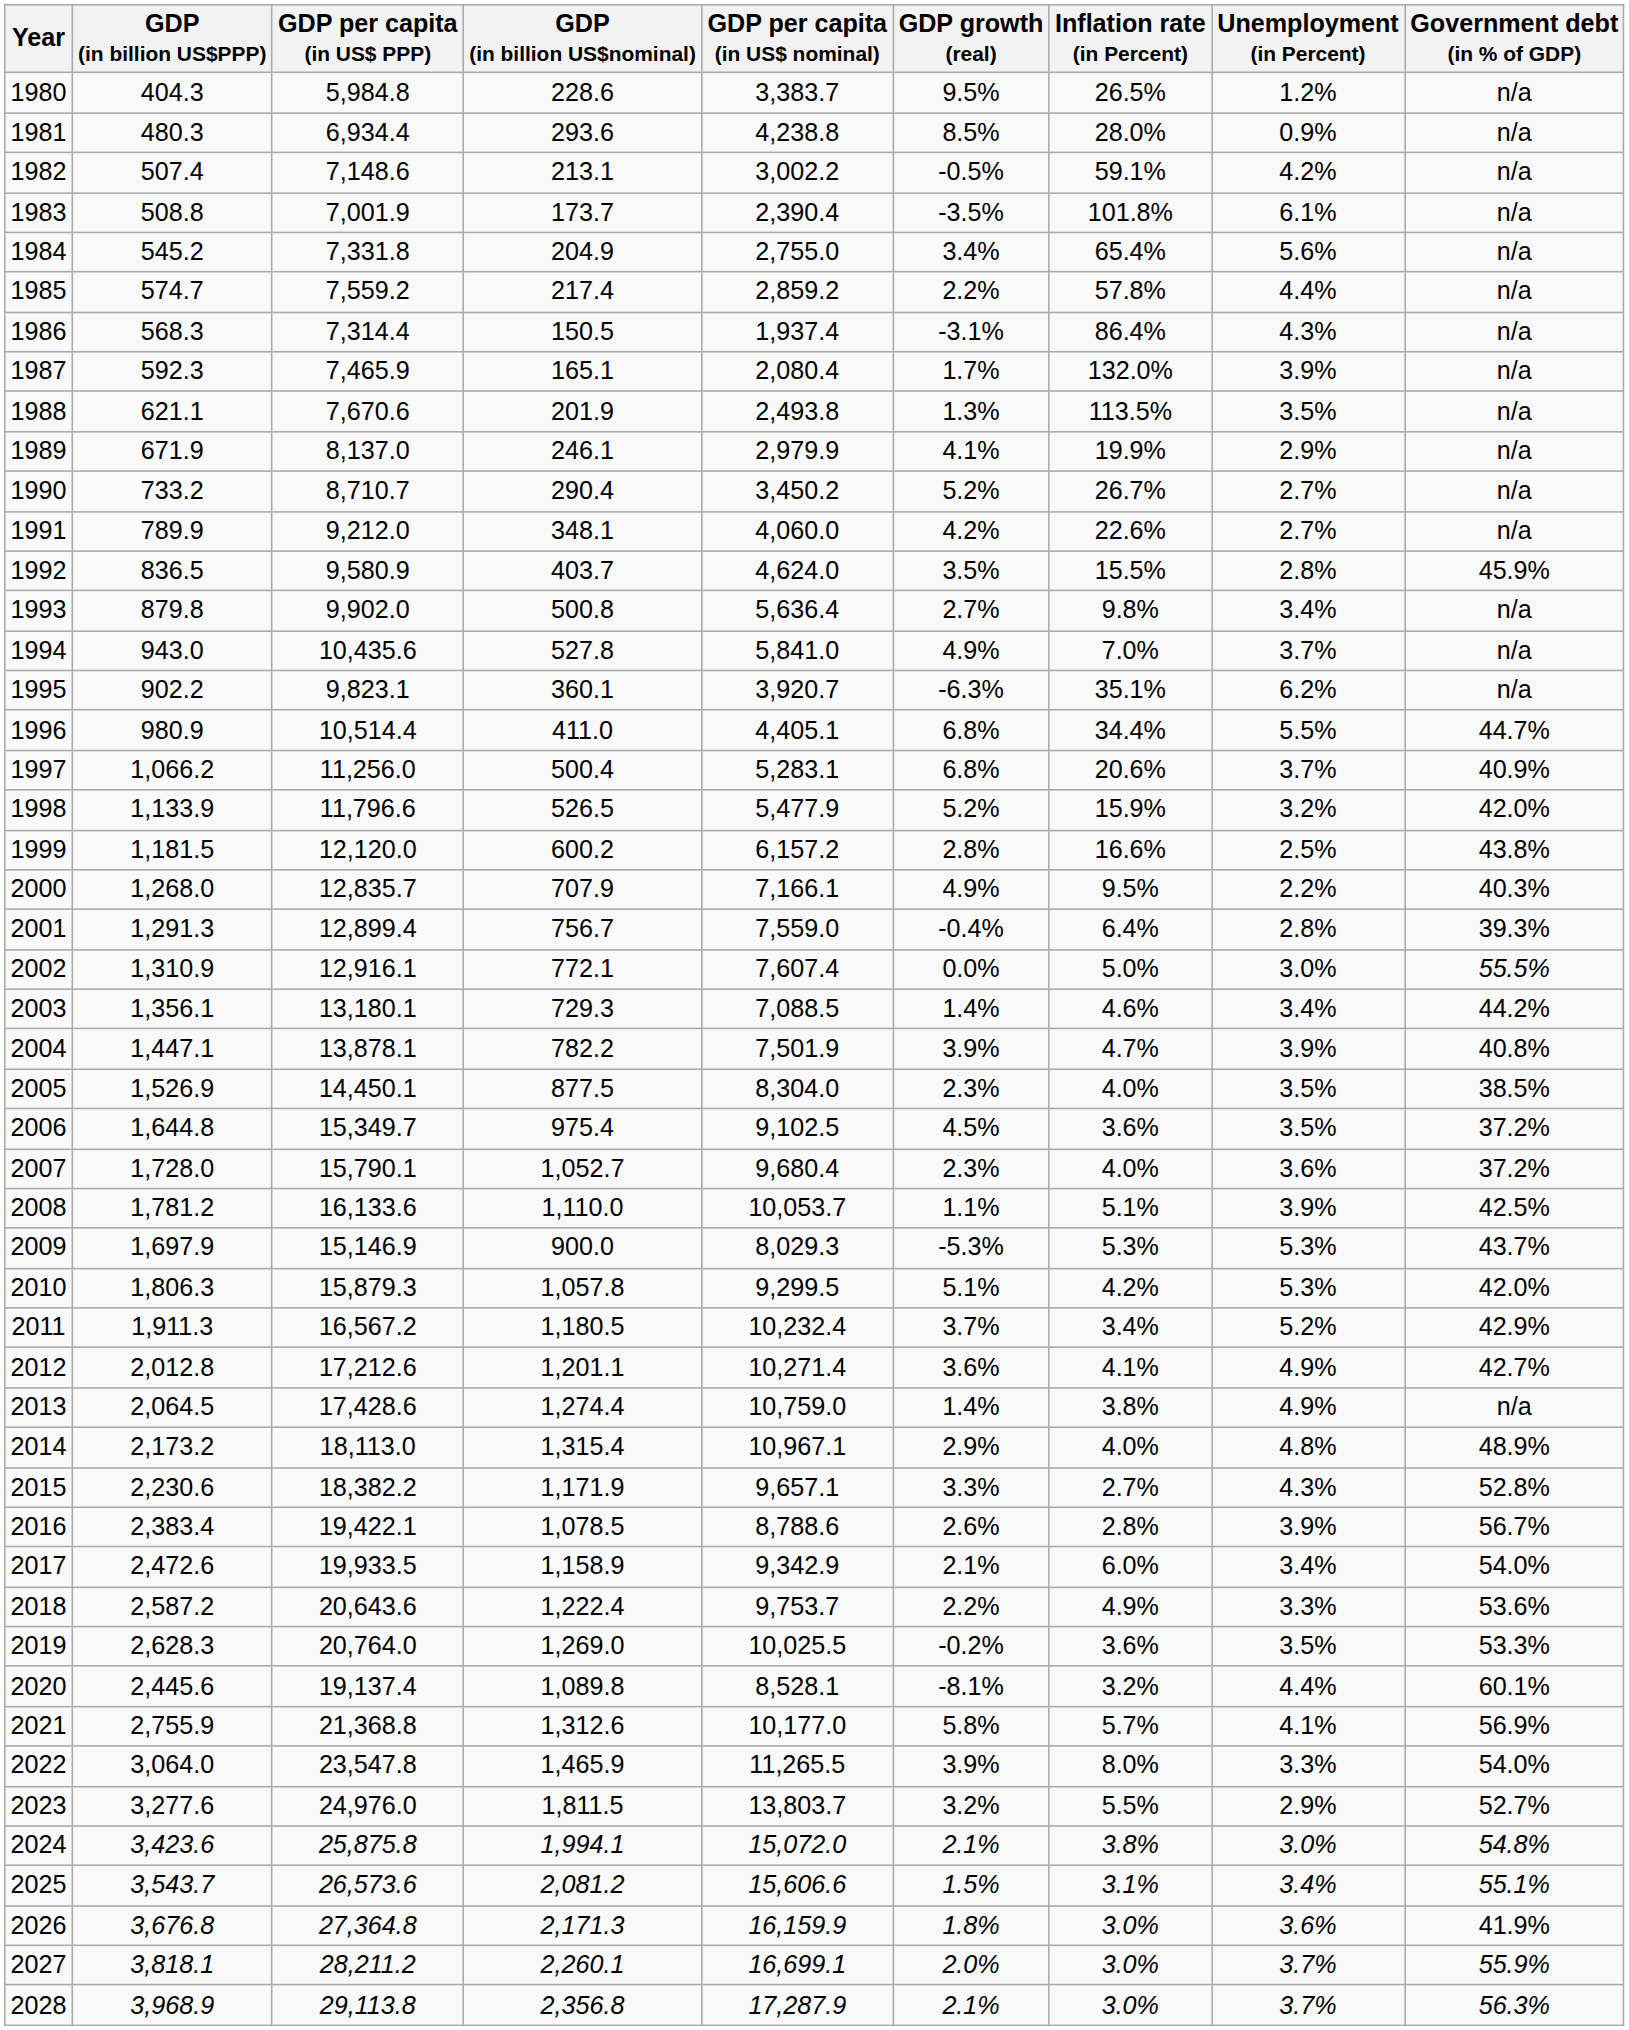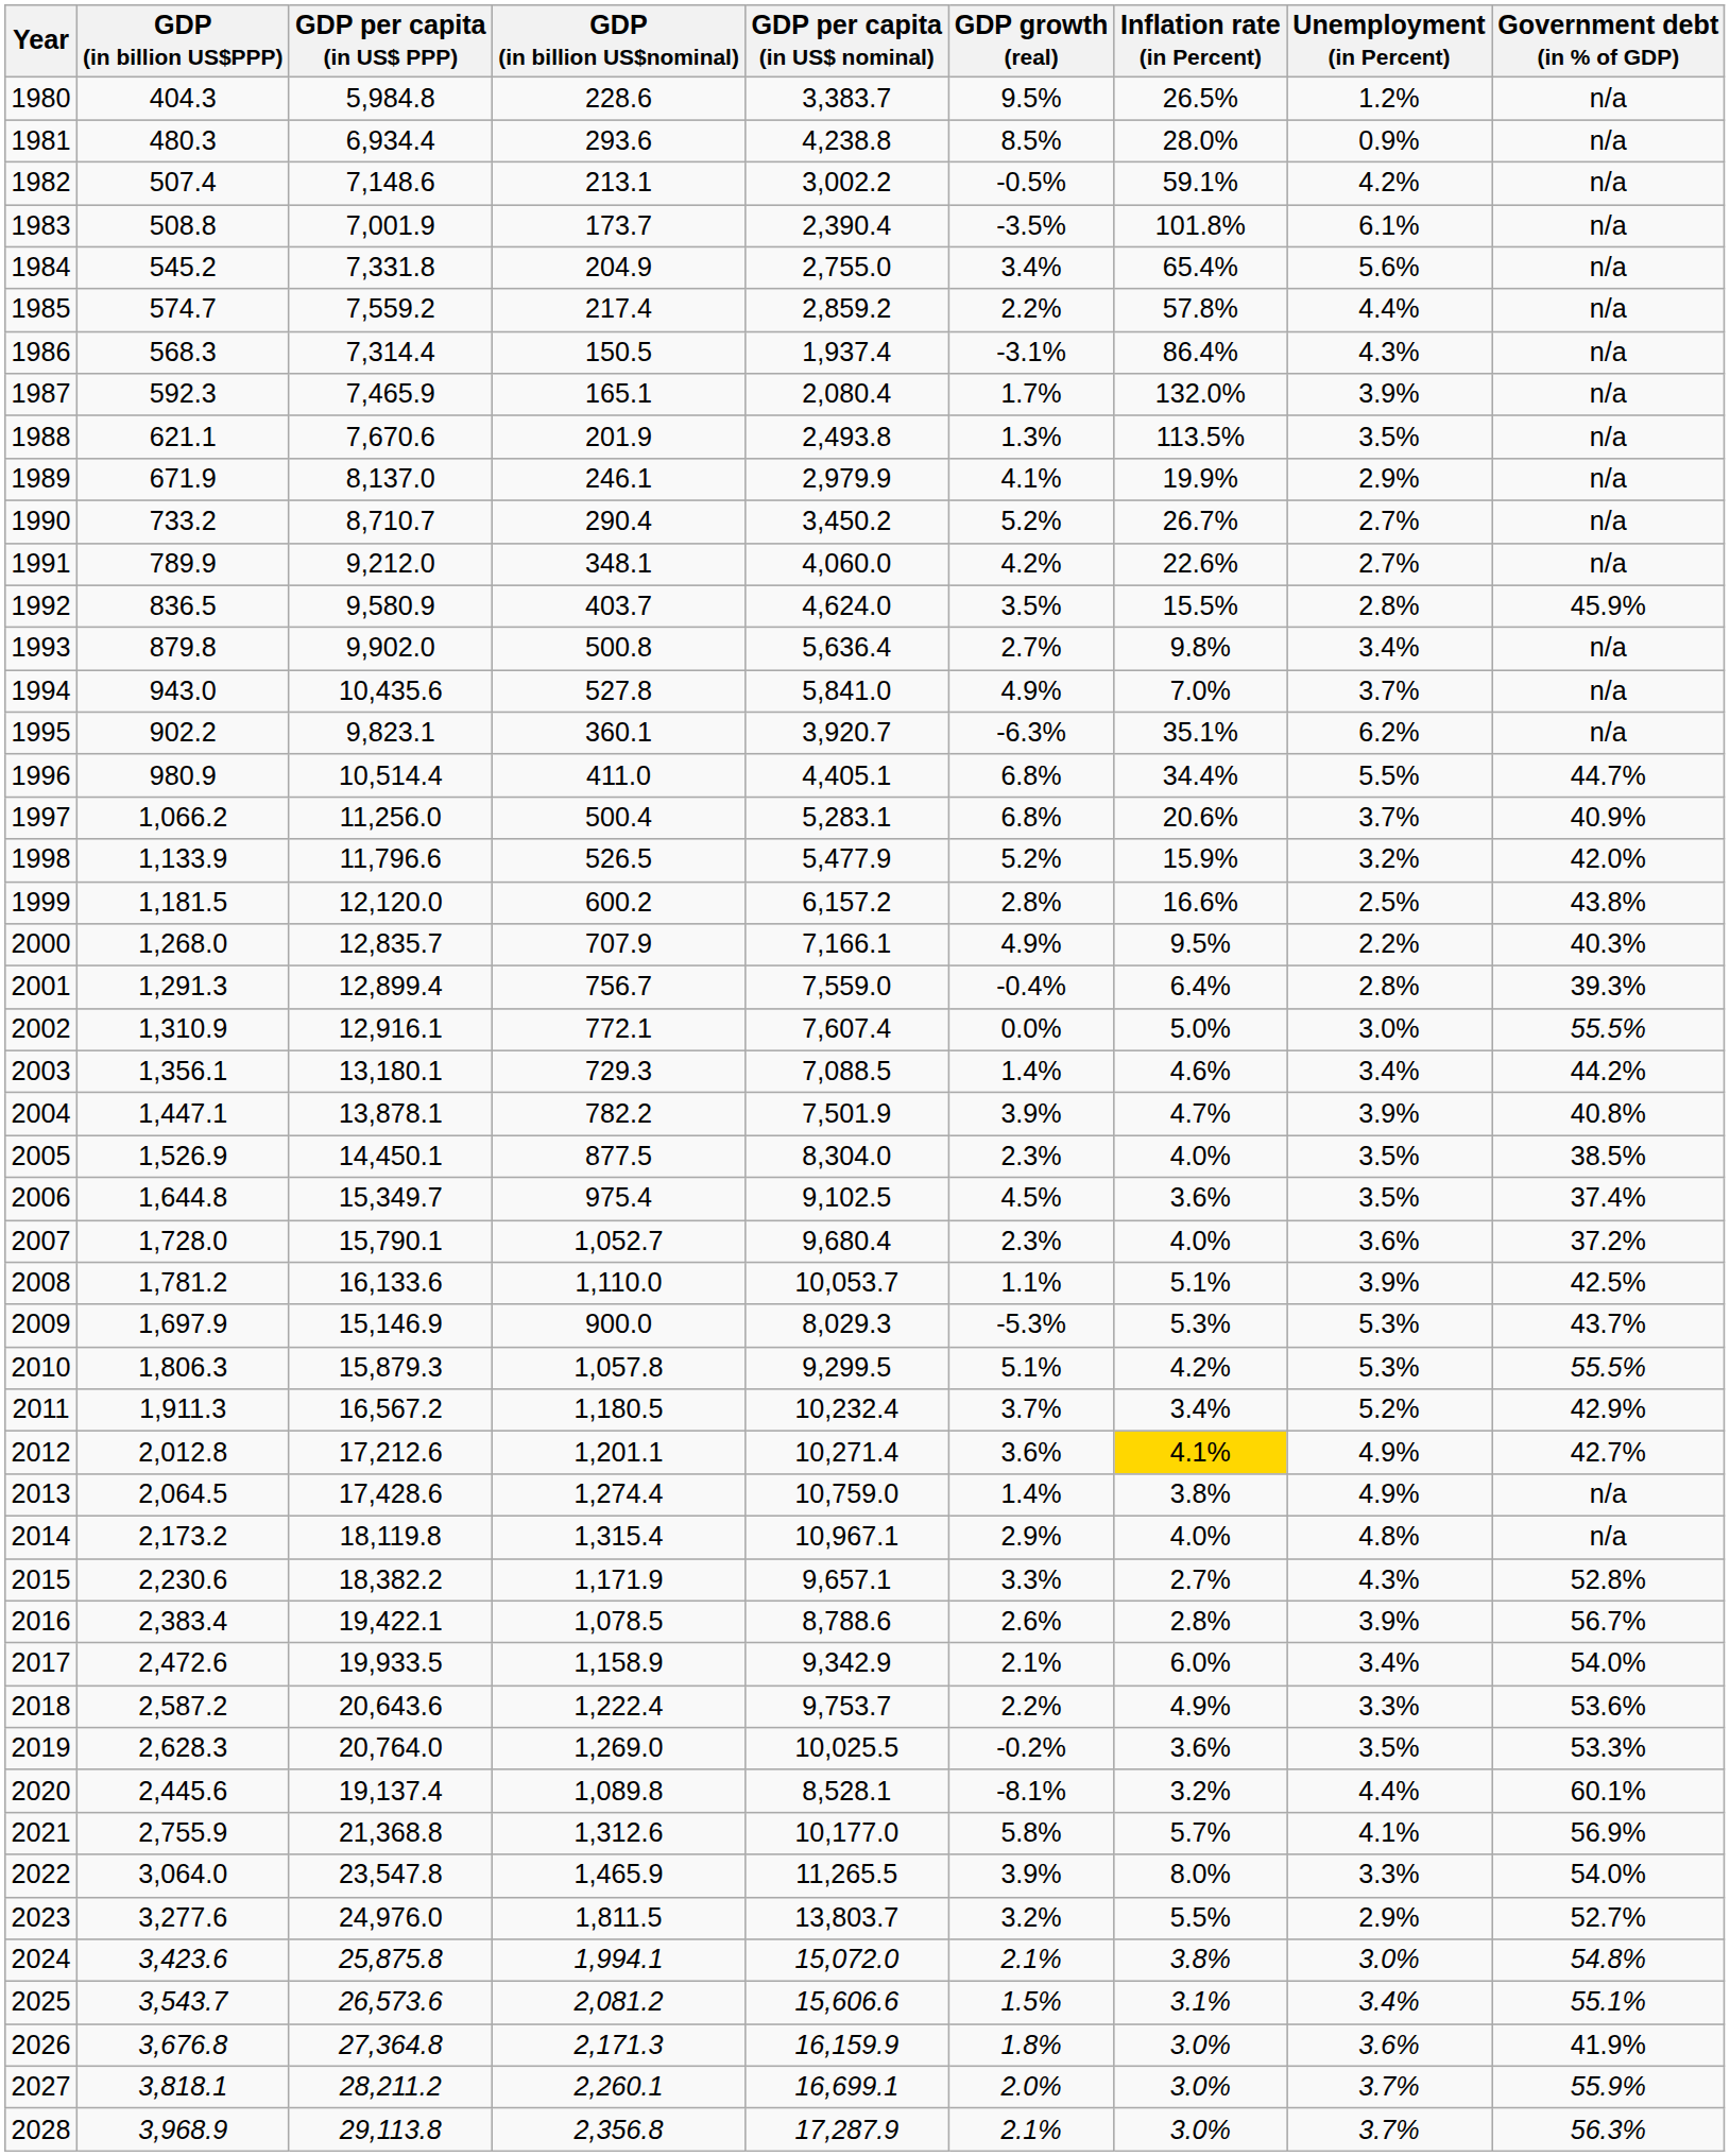2006 | Government debt (in % of GDP): 37.2% -> 37.4%
2010 | Government debt (in % of GDP): 42.0% -> 55.5%
2012 | Inflation rate (in Percent): no background -> gold background
2014 | GDP per capita (in US$ PPP): 18,113.0 -> 18,119.8
2014 | Government debt (in % of GDP): 48.9% -> n/a
